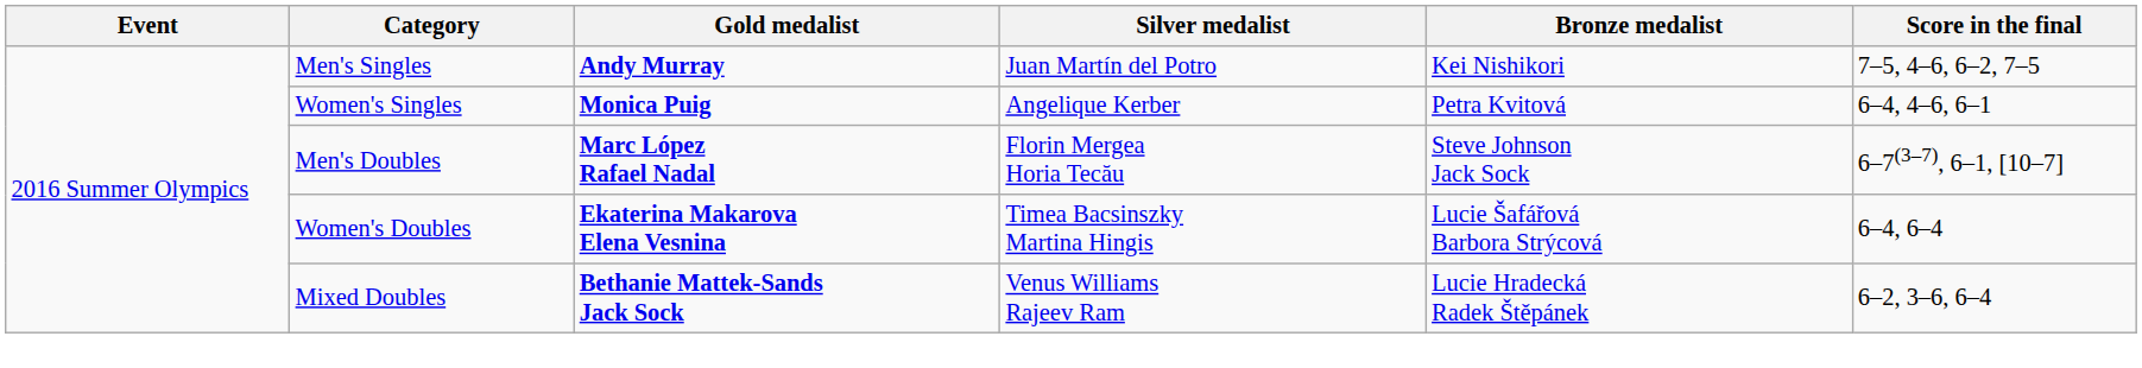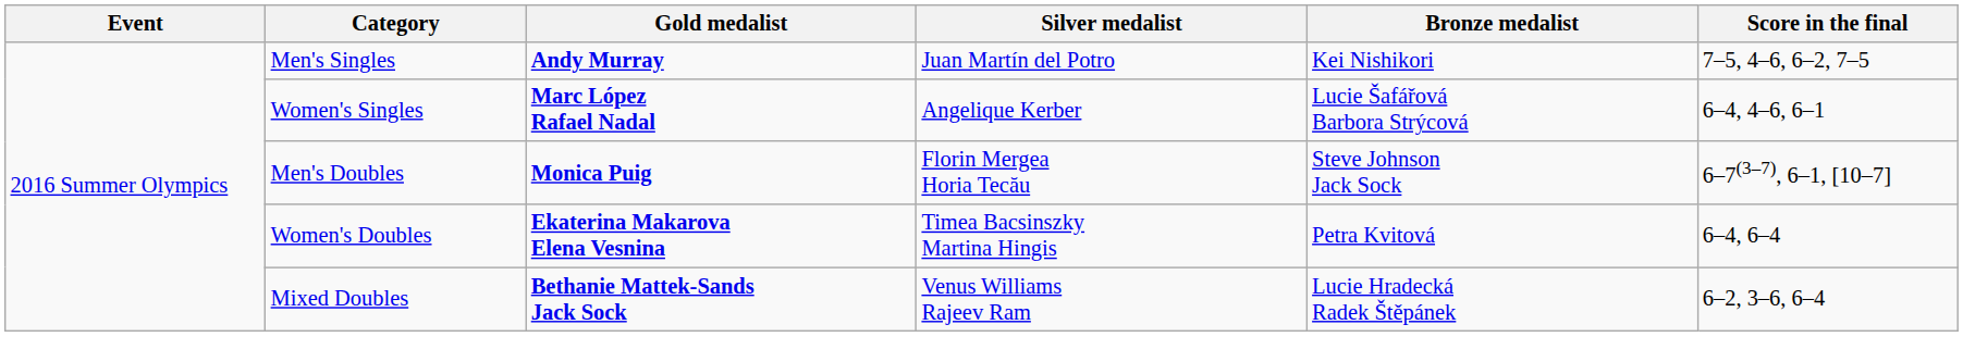Women's Singles | Gold medalist: Monica Puig -> Marc López Rafael Nadal
Women's Singles | Bronze medalist: Petra Kvitová -> Lucie Šafářová Barbora Strýcová
Men's Doubles | Gold medalist: Marc López Rafael Nadal -> Monica Puig
Women's Doubles | Bronze medalist: Lucie Šafářová Barbora Strýcová -> Petra Kvitová
